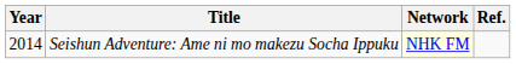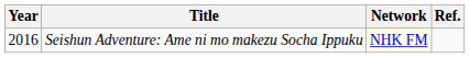Seishun Adventure: Ame ni mo makezu Socha Ippuku | Year: 2014 -> 2016
